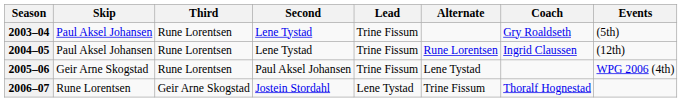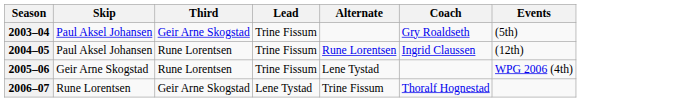- column: Second | Lene Tystad | Lene Tystad | Paul Aksel Johansen | Jostein Stordahl
2003–04 | Third: Rune Lorentsen -> Geir Arne Skogstad
